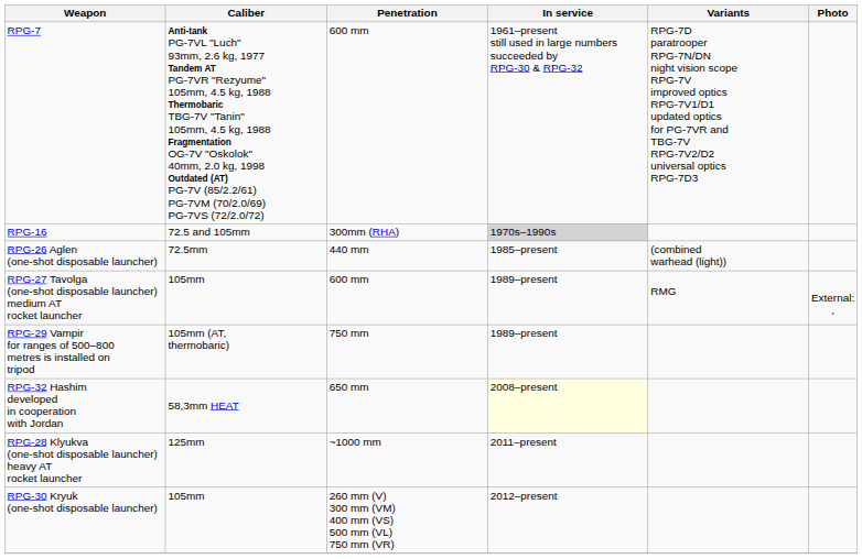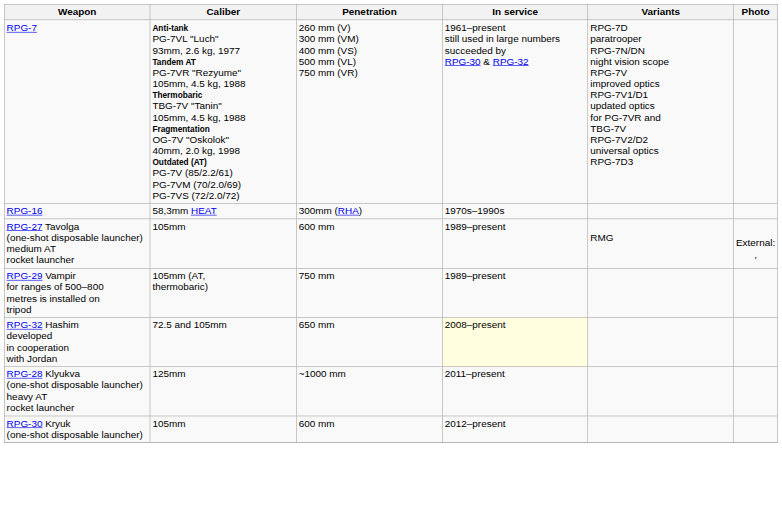RPG-7 | Penetration: 600 mm -> 260 mm (V) 300 mm (VM) 400 mm (VS) 500 mm (VL) 750 mm (VR)
RPG-16 | Caliber: 72.5 and 105mm -> 58,3mm HEAT
RPG-16 | In service: lightgrey background -> no background
- row: RPG-26 Aglen (one-shot disposable launcher) | 72.5mm | 440 mm | 1985–present | (combined warhead (light))
RPG-32 Hashim developed in cooperation with Jordan | Caliber: 58,3mm HEAT -> 72.5 and 105mm
RPG-30 Kryuk (one-shot disposable launcher) | Penetration: 260 mm (V) 300 mm (VM) 400 mm (VS) 500 mm (VL) 750 mm (VR) -> 600 mm
